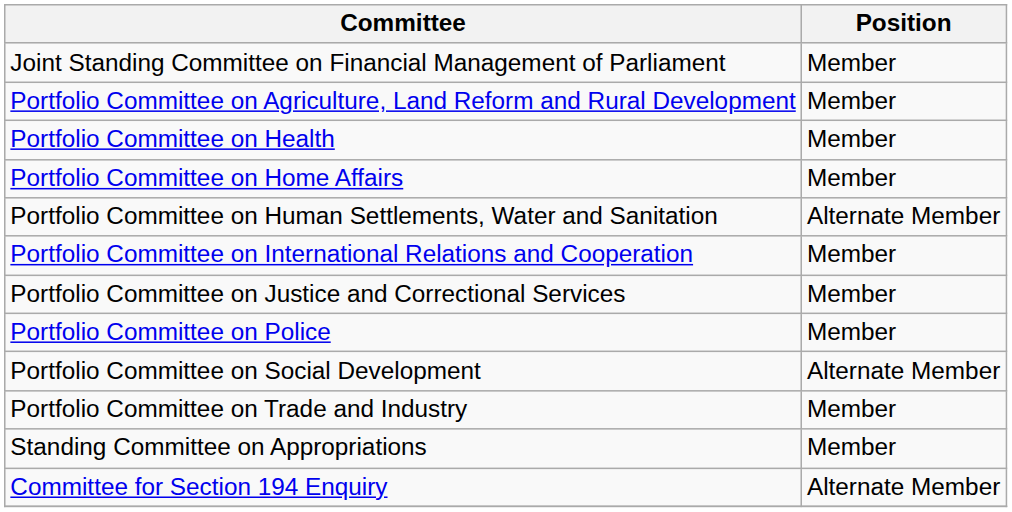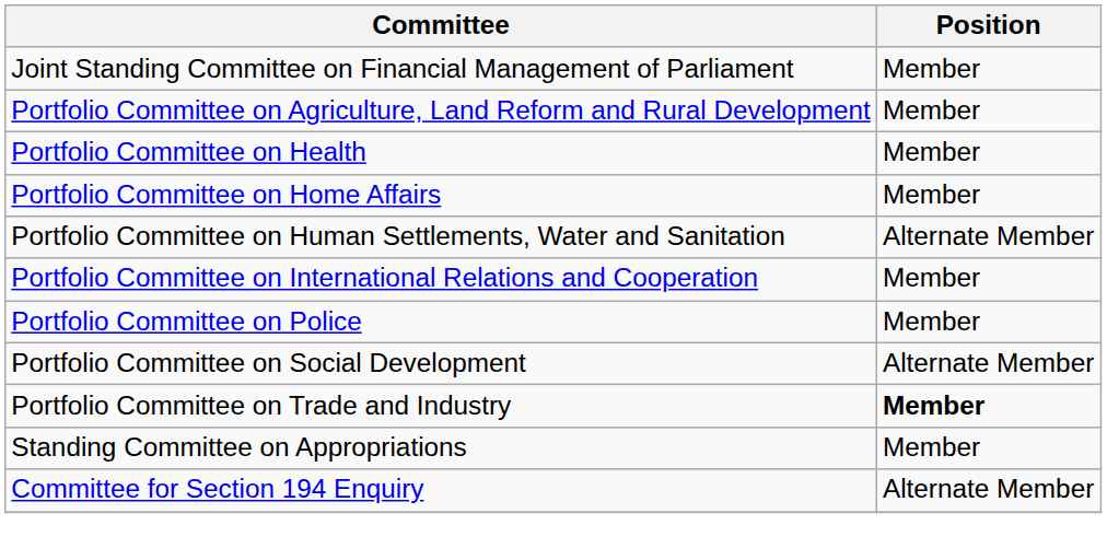- row: Portfolio Committee on Justice and Correctional Services | Member
Portfolio Committee on Trade and Industry | Position: normal -> bold
